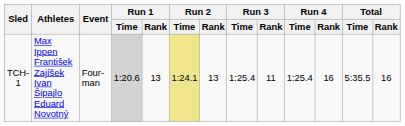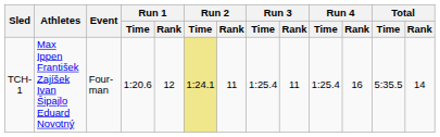TCH-1 | Run 1 / Time: lightgrey background -> no background
TCH-1 | Run 1 / Rank: 13 -> 12
TCH-1 | Run 2 / Rank: 13 -> 11
TCH-1 | Total / Rank: 16 -> 14
